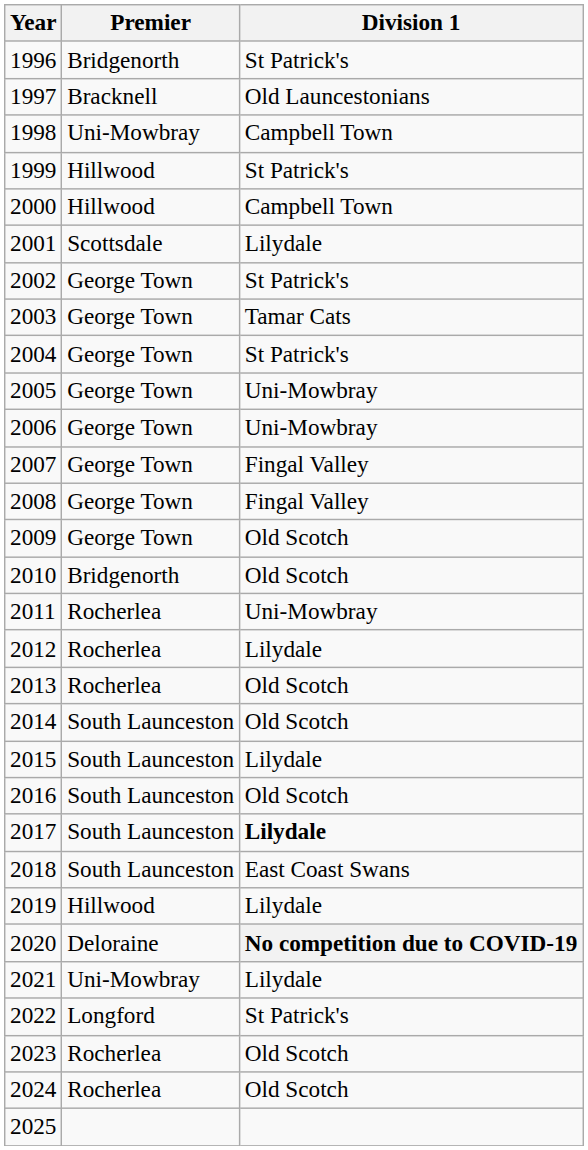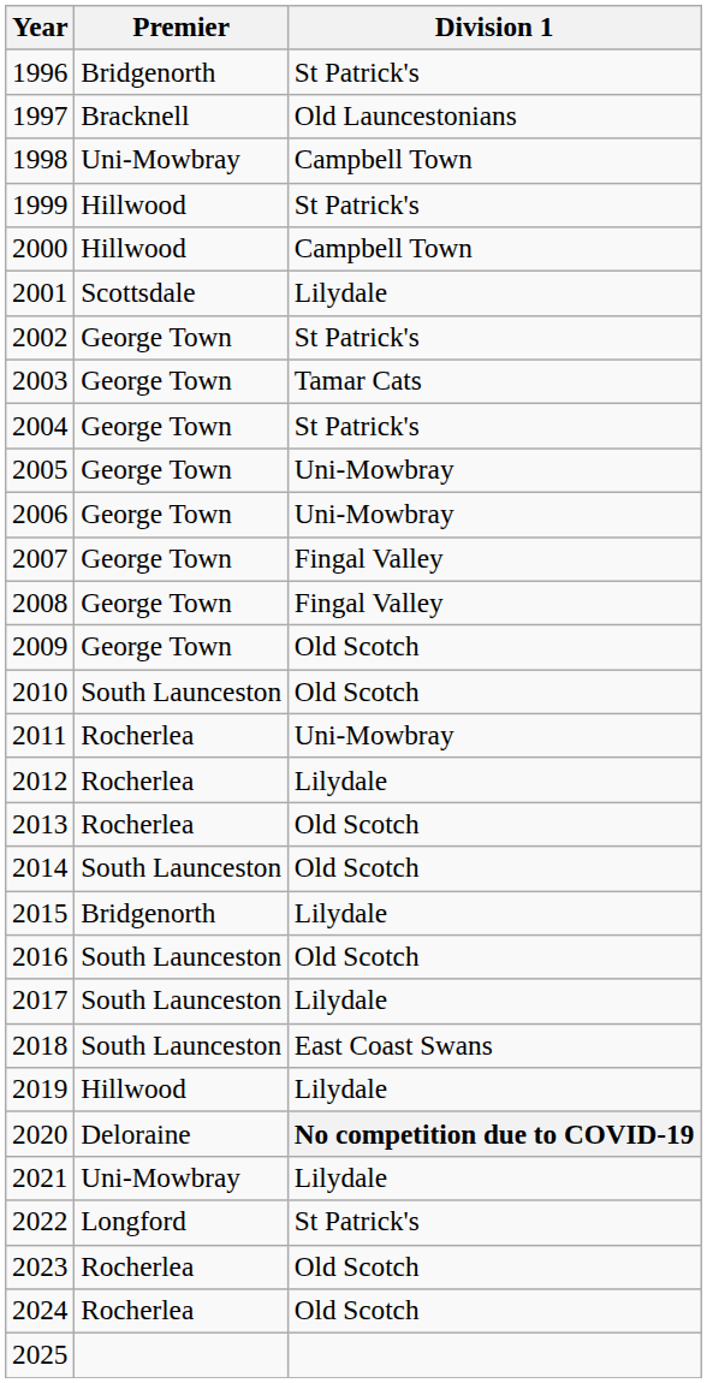2010 | Premier: Bridgenorth -> South Launceston
2015 | Premier: South Launceston -> Bridgenorth
2017 | Division 1: bold -> normal
